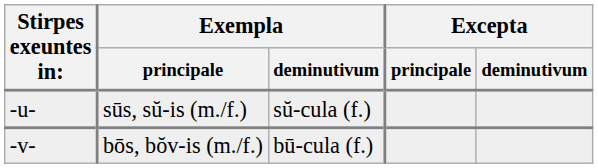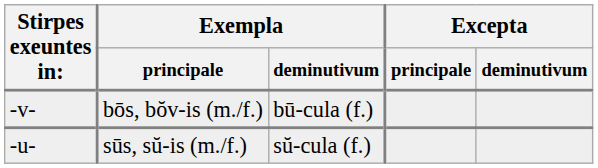rows swapped: sūs, sŭ-is (m./f.) <-> bōs, bŏv-is (m./f.)
